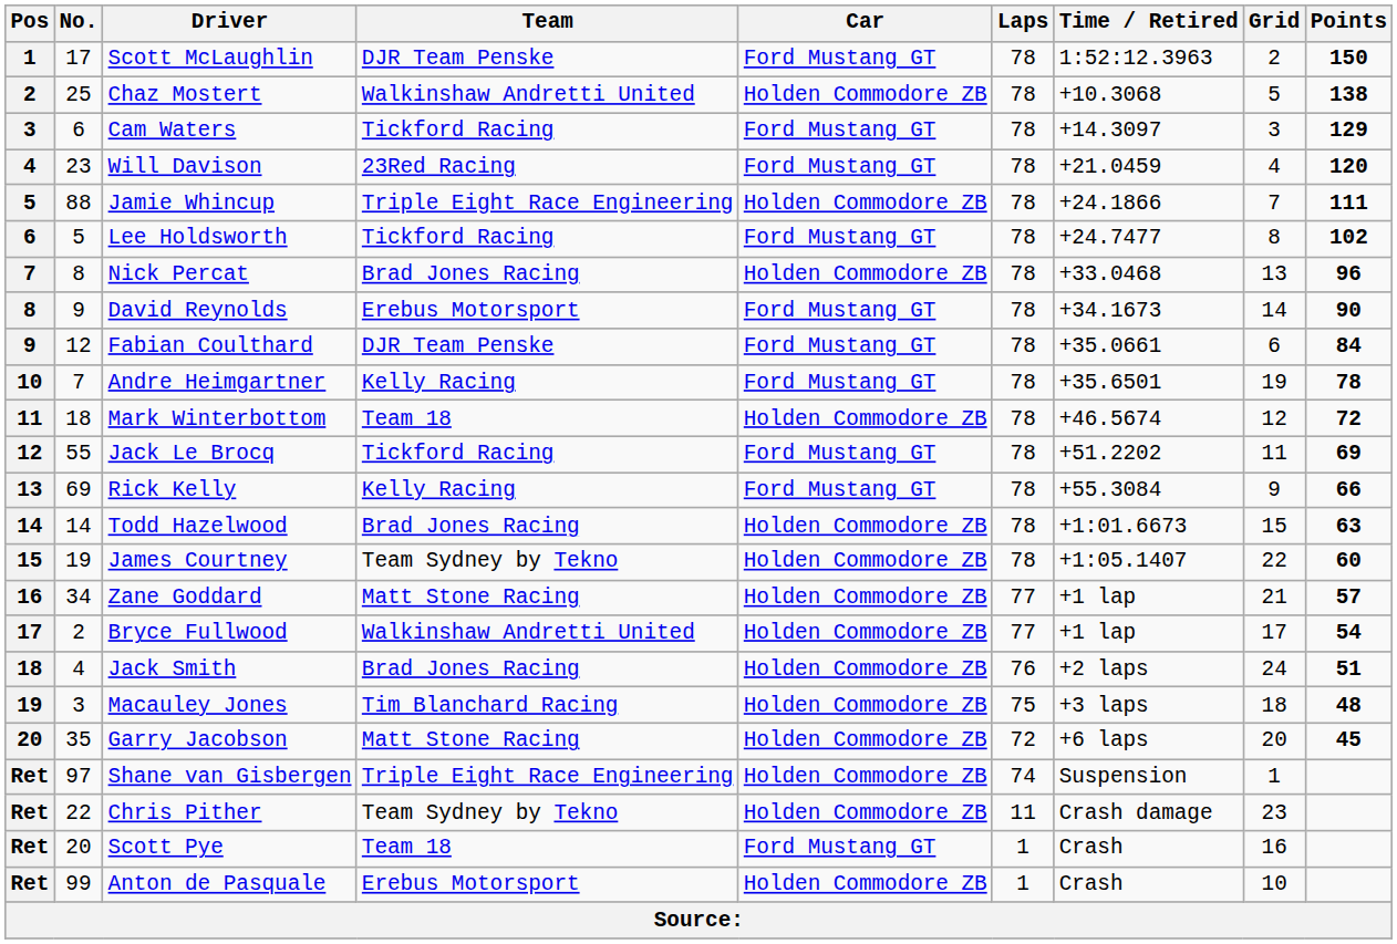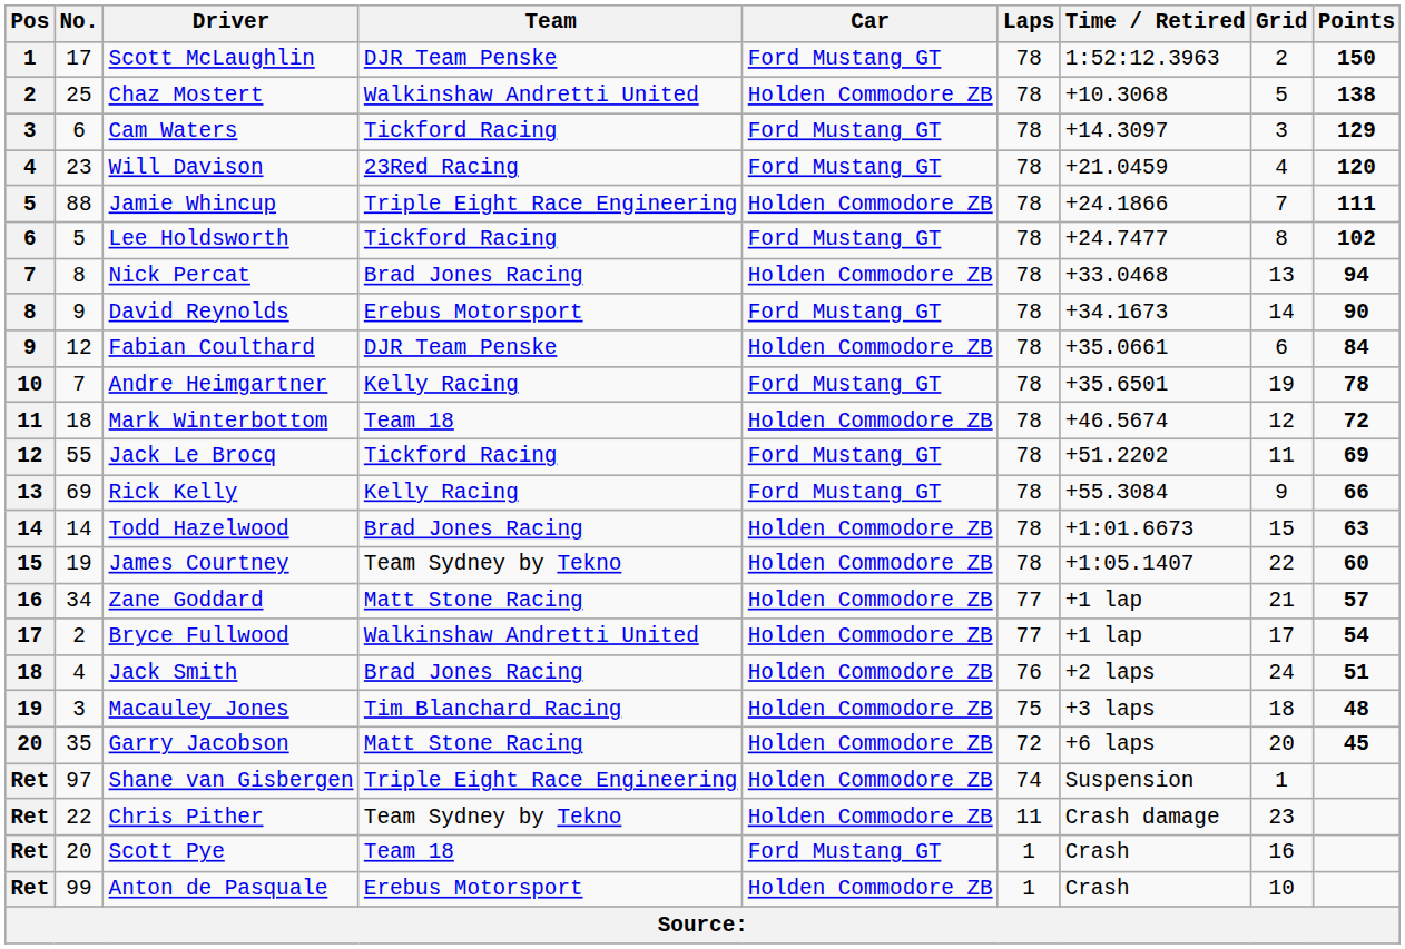Nick Percat | Points: 96 -> 94
Fabian Coulthard | Car: Ford Mustang GT -> Holden Commodore ZB
